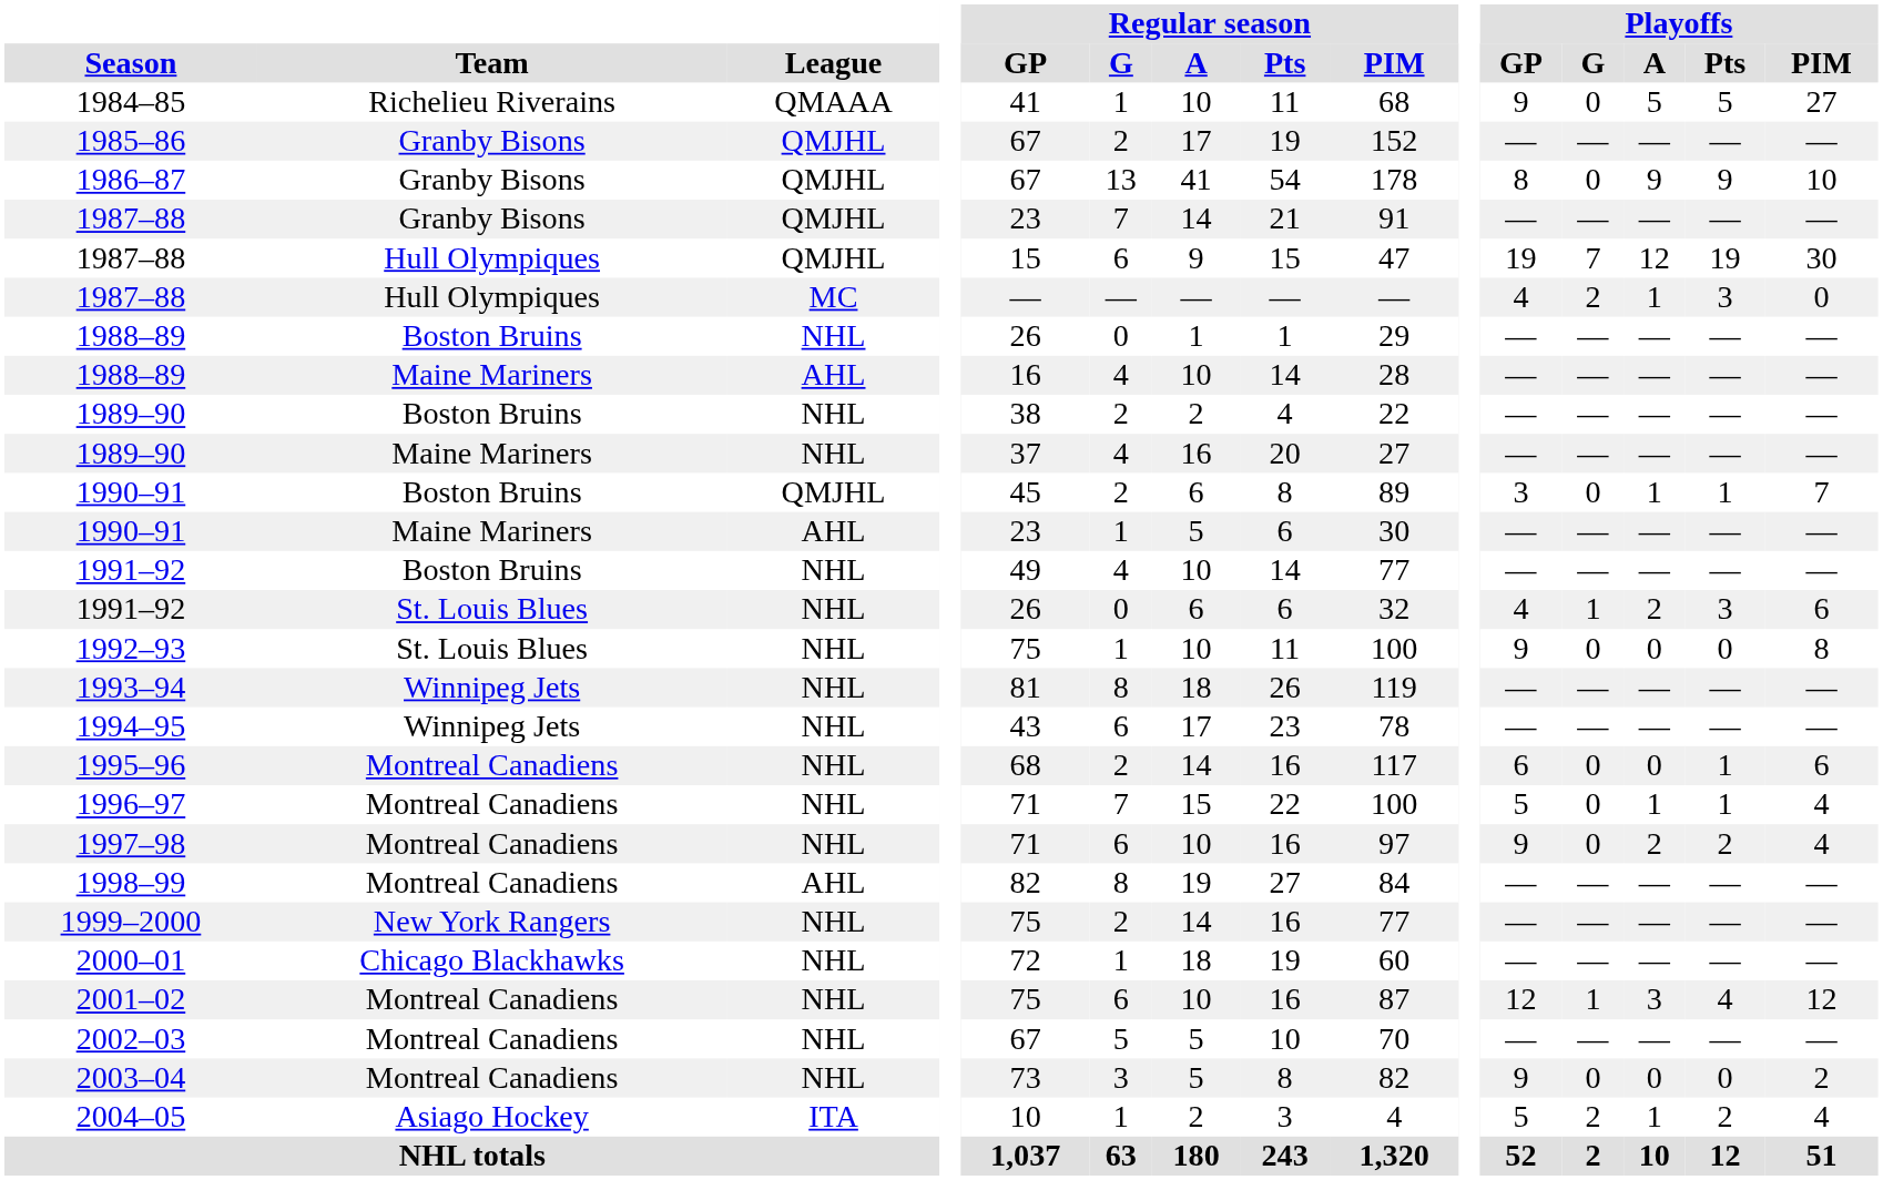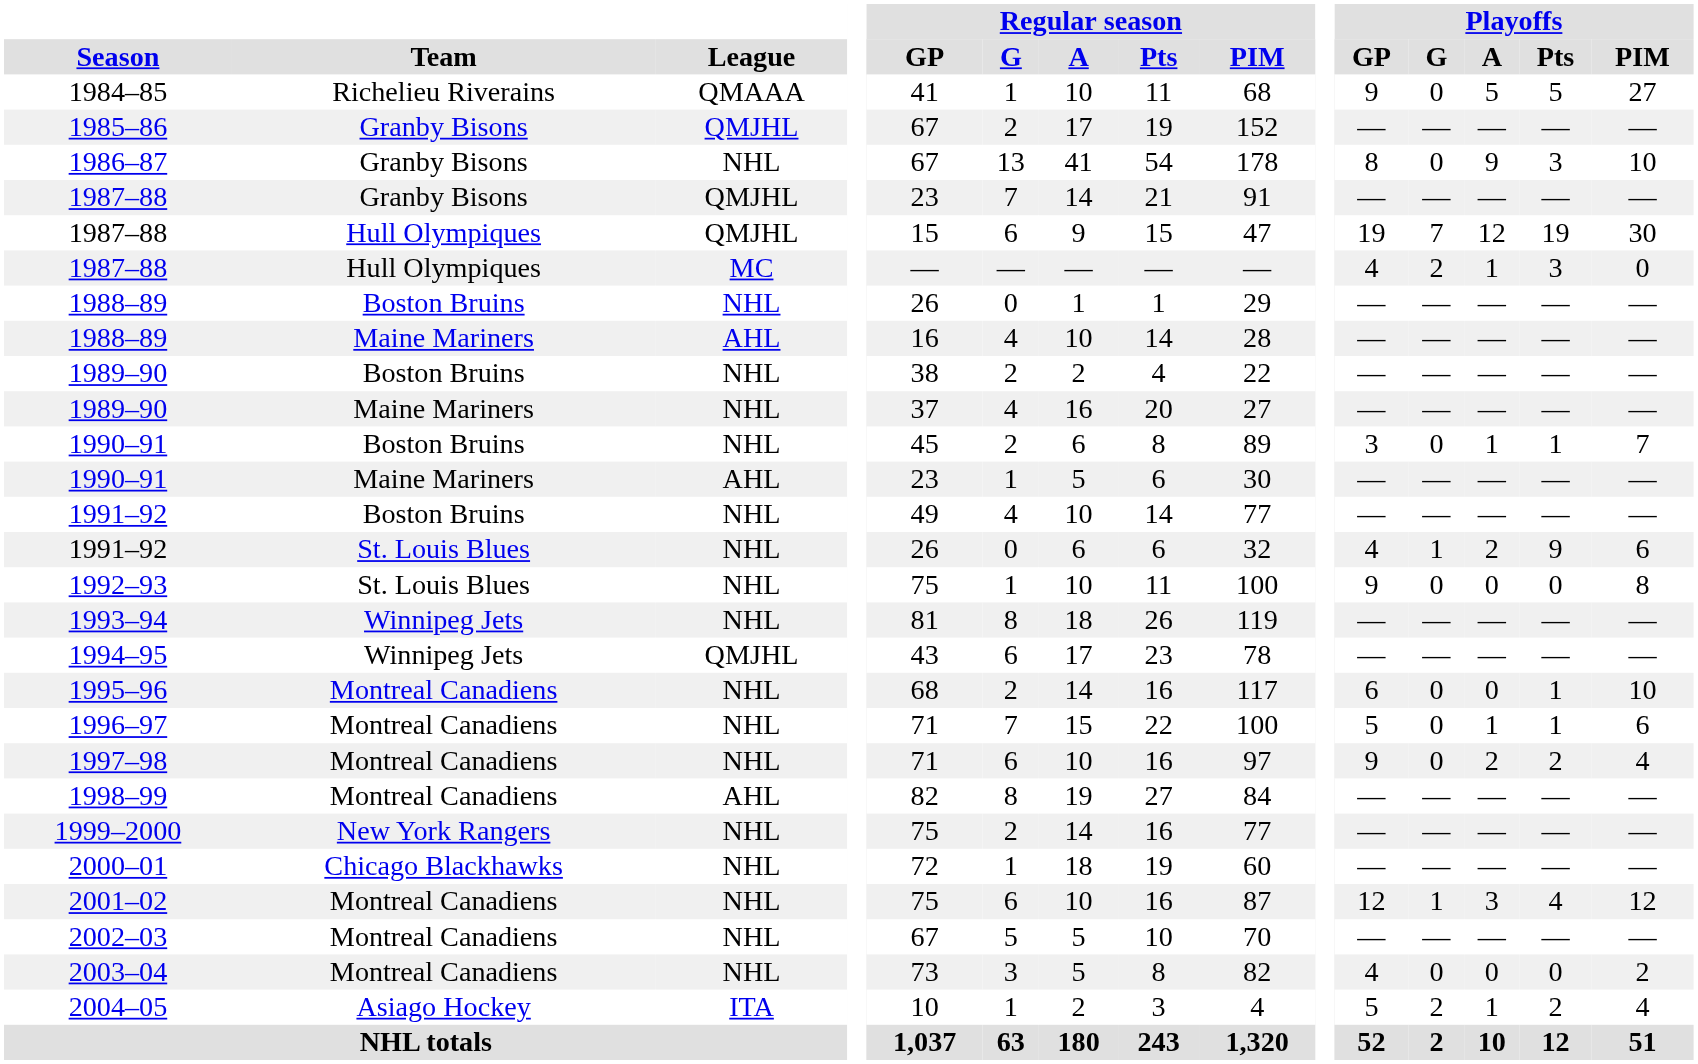1986–87 | League: QMJHL -> NHL
1986–87 | Playoffs / Pts: 9 -> 3
1990–91 / Boston Bruins | League: QMJHL -> NHL
1991–92 / St. Louis Blues | Playoffs / Pts: 3 -> 9
1994–95 | League: NHL -> QMJHL
1995–96 | Playoffs / PIM: 6 -> 10
1996–97 | Playoffs / PIM: 4 -> 6
2003–04 | Playoffs / GP: 9 -> 4
